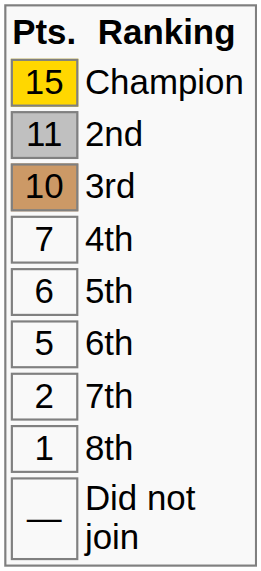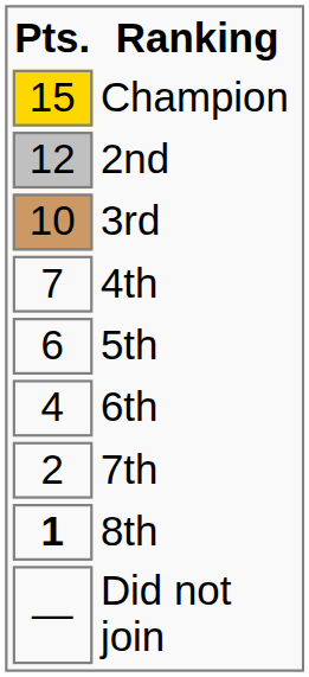2nd | Pts.: 11 -> 12
6th | Pts.: 5 -> 4
8th | Pts.: normal -> bold
